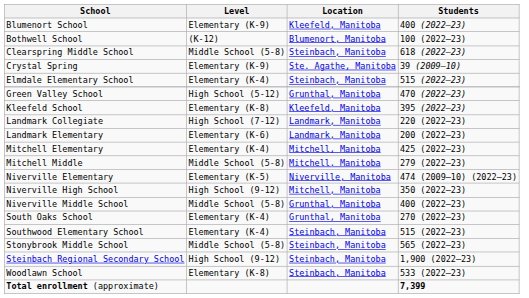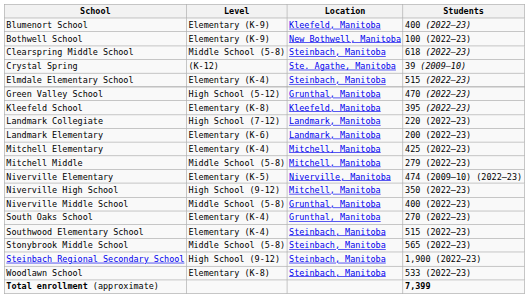Bothwell School | Level: (K-12) -> Elementary (K-9)
Bothwell School | Location: Blumenort, Manitoba -> New Bothwell, Manitoba
Crystal Spring | Level: Elementary (K-9) -> (K-12)
